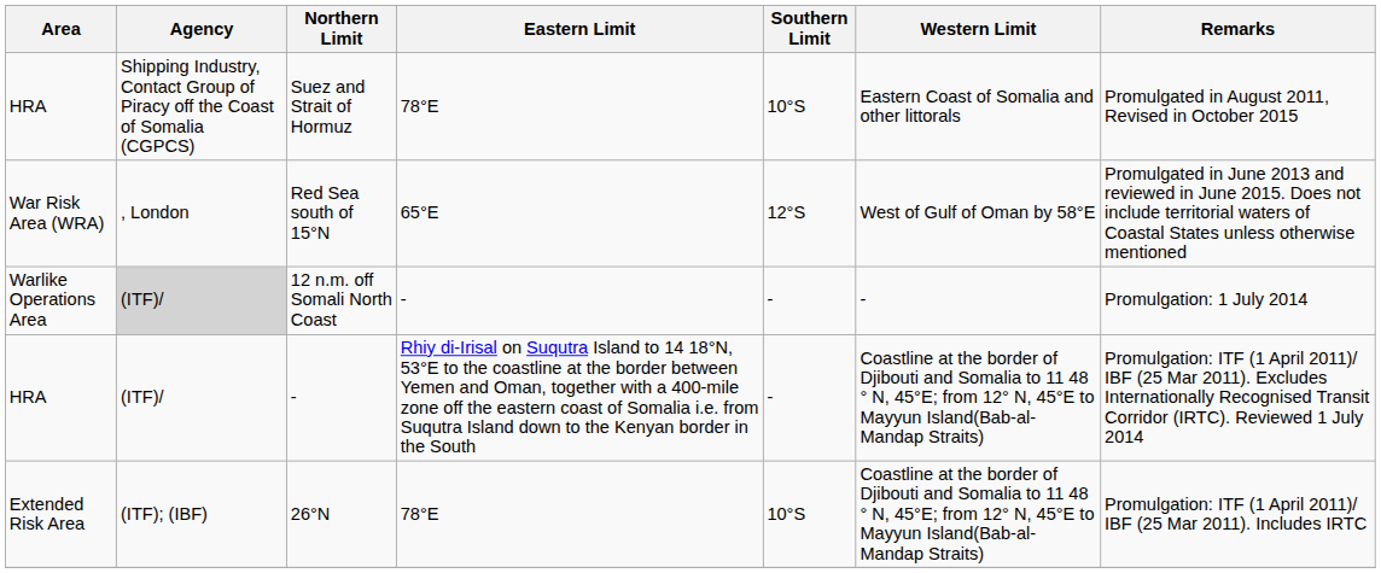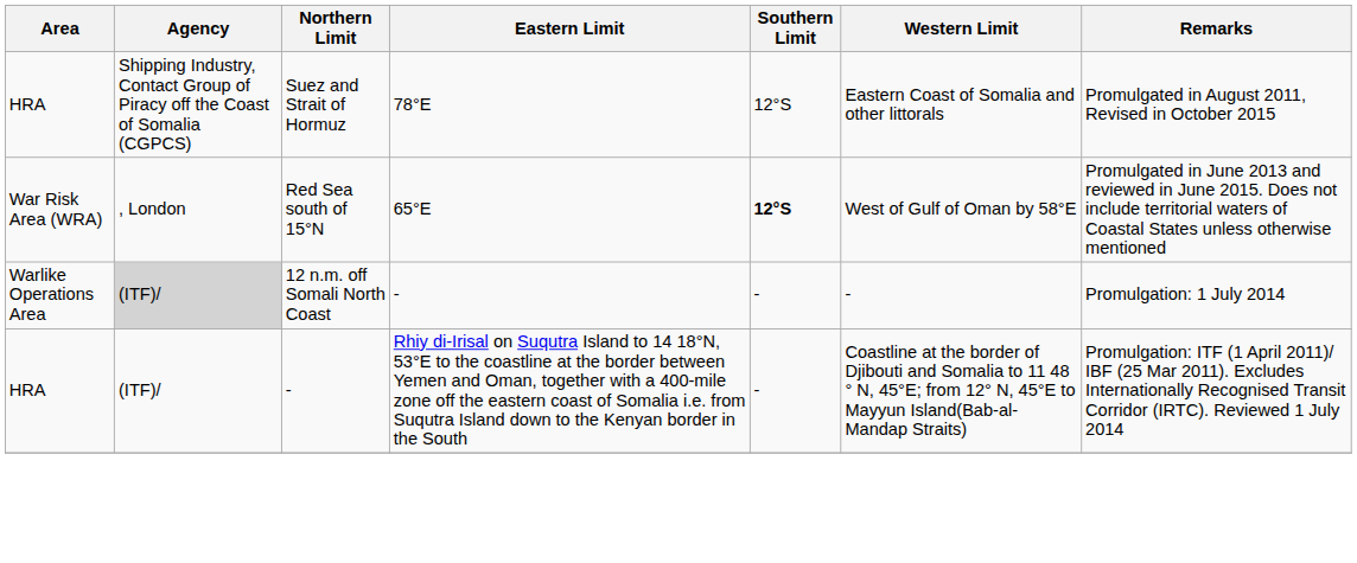Suez and Strait of Hormuz | Southern Limit: 10°S -> 12°S
Red Sea south of 15°N | Southern Limit: normal -> bold
- row: Extended Risk Area | (ITF); (IBF) | 26°N | 78°E | 10°S | Coastline at the border of Djibouti and Somalia to 11 48 ° N, 45°E; from 12° N, 45°E to Mayyun Island(Bab-al-Mandap Straits) | Promulgation: ITF (1 April 2011)/ IBF (25 Mar 2011). Includes IRTC
